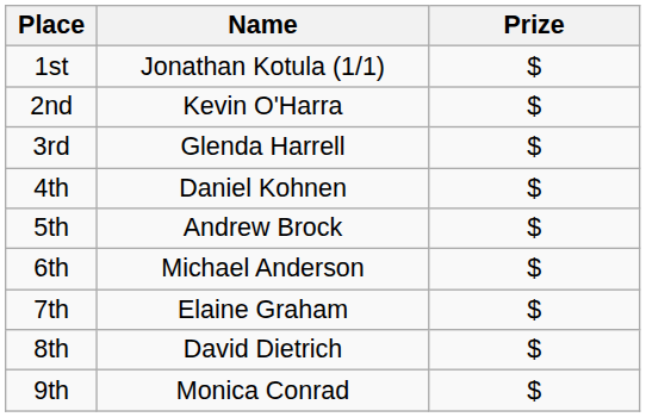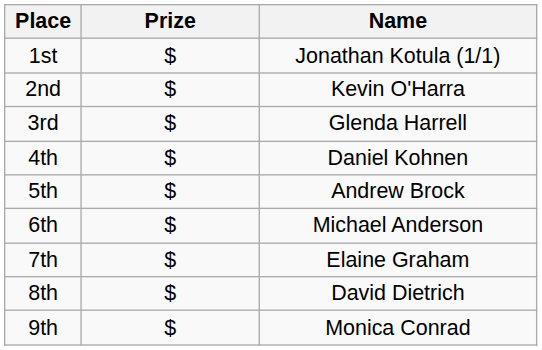columns swapped: Name <-> Prize
